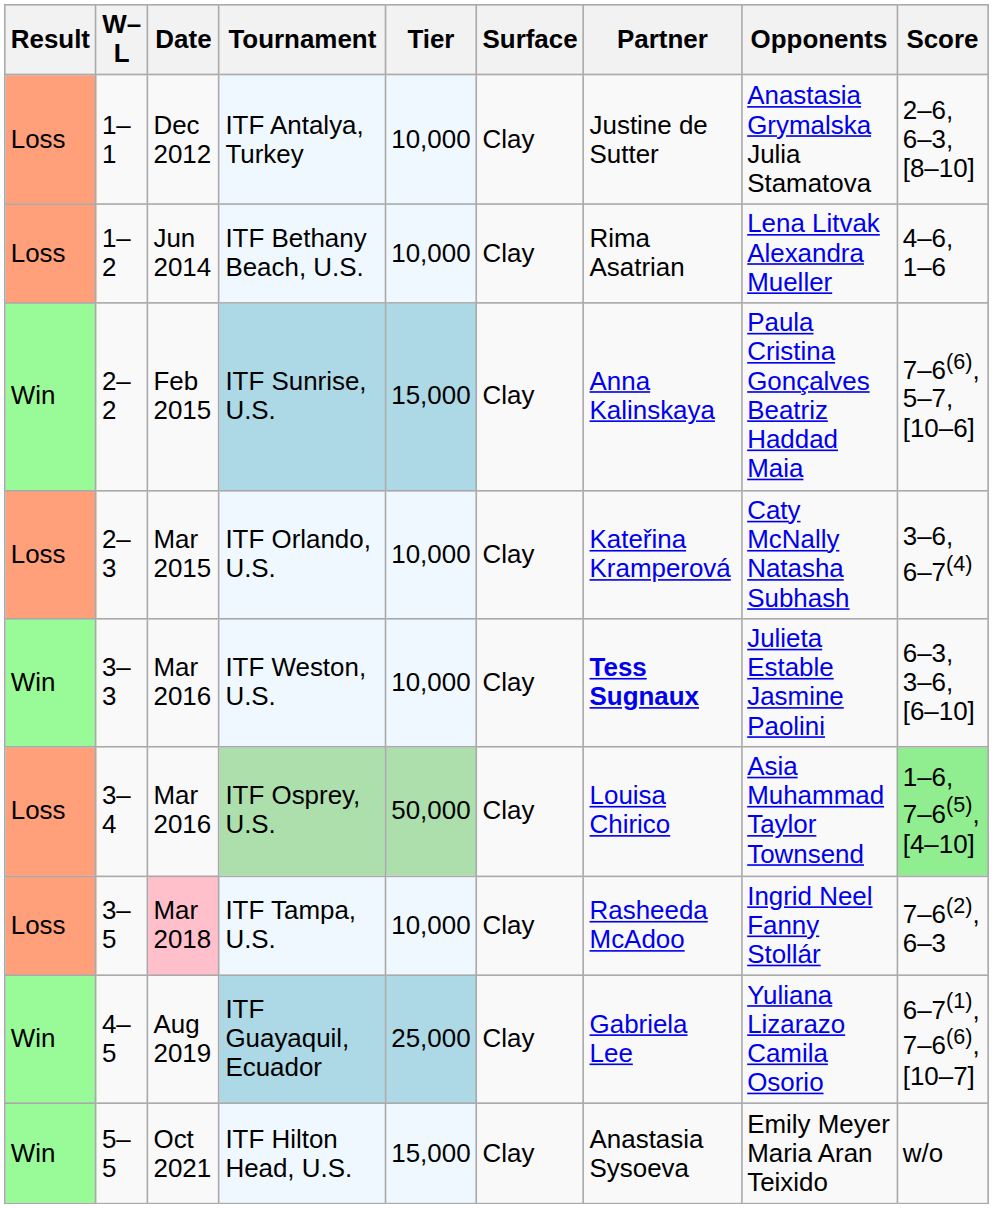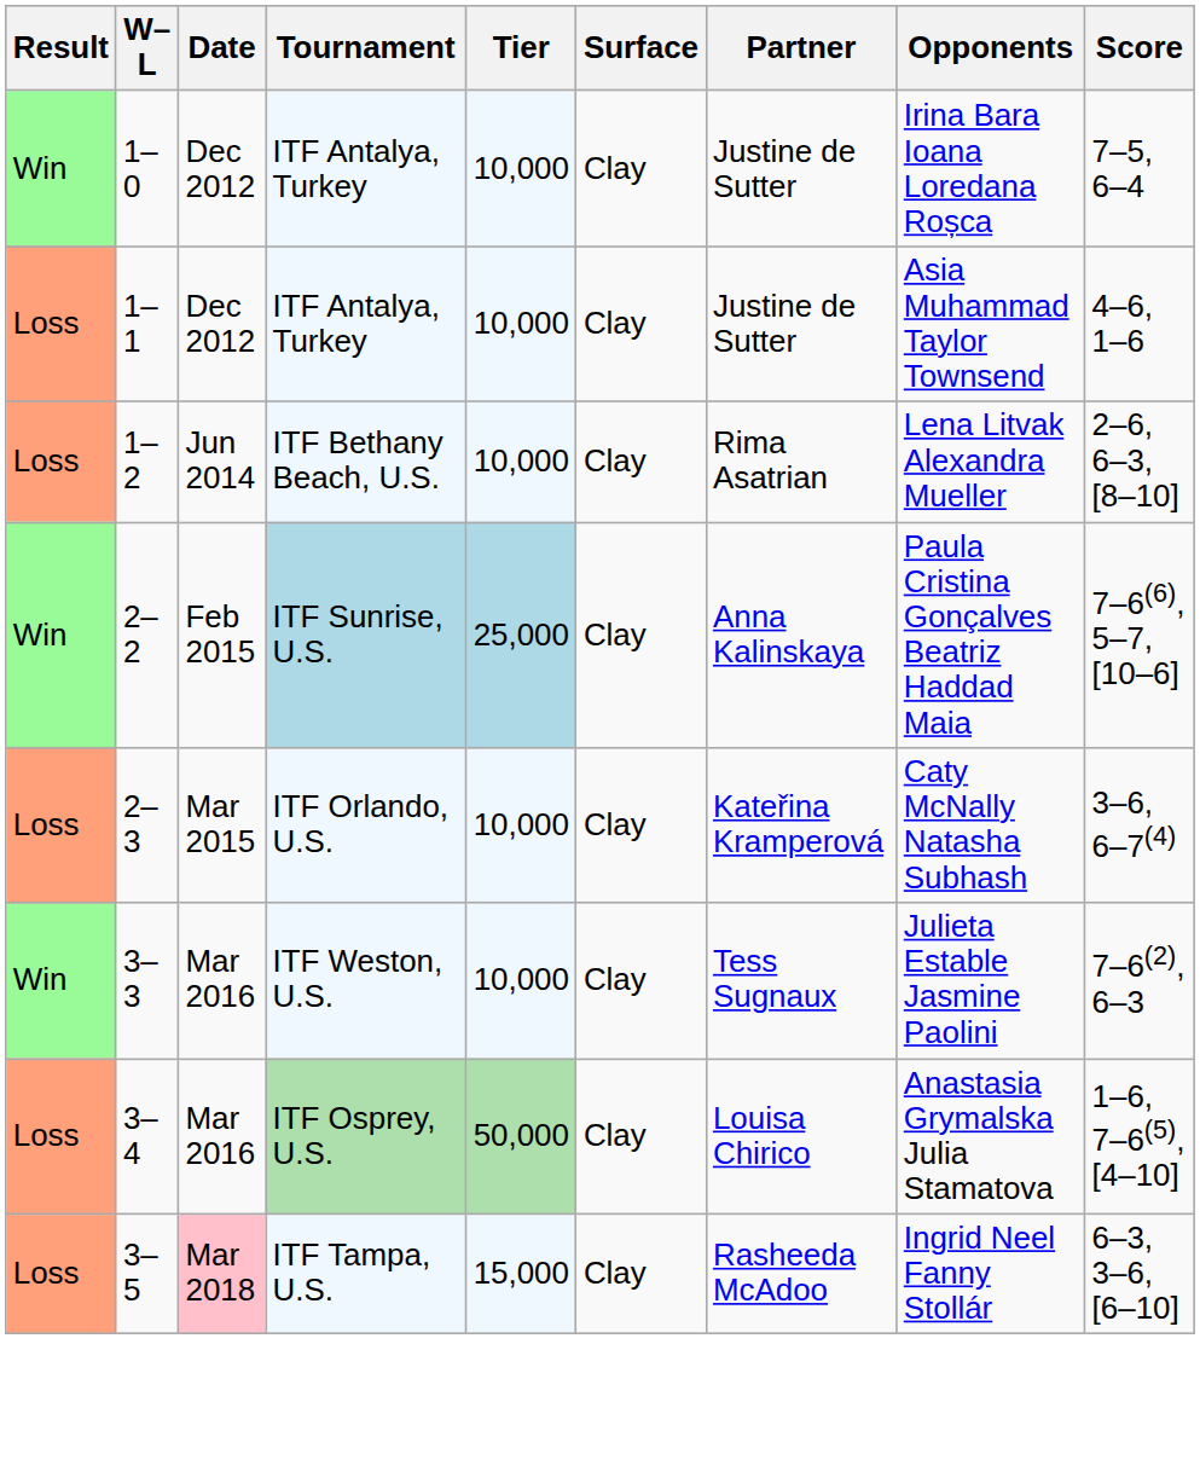+ row: Win | 1–0 | Dec 2012 | ITF Antalya, Turkey | 10,000 | Clay | Justine de Sutter | Irina Bara Ioana Loredana Roșca | 7–5, 6–4
1–1 / ITF Antalya, Turkey | Opponents: Anastasia Grymalska Julia Stamatova -> Asia Muhammad Taylor Townsend
1–1 / ITF Antalya, Turkey | Score: 2–6, 6–3, [8–10] -> 4–6, 1–6
ITF Bethany Beach, U.S. | Score: 4–6, 1–6 -> 2–6, 6–3, [8–10]
ITF Sunrise, U.S. | Tier: 15,000 -> 25,000
ITF Weston, U.S. | Partner: bold -> normal
ITF Weston, U.S. | Score: 6–3, 3–6, [6–10] -> 7–6(2), 6–3
ITF Osprey, U.S. | Opponents: Asia Muhammad Taylor Townsend -> Anastasia Grymalska Julia Stamatova
ITF Osprey, U.S. | Score: lightgreen background -> no background
ITF Tampa, U.S. | Tier: 10,000 -> 15,000
ITF Tampa, U.S. | Score: 7–6(2), 6–3 -> 6–3, 3–6, [6–10]
- row: Win | 4–5 | Aug 2019 | ITF Guayaquil, Ecuador | 25,000 | Clay | Gabriela Lee | Yuliana Lizarazo Camila Osorio | 6–7(1), 7–6(6), [10–7]
- row: Win | 5–5 | Oct 2021 | ITF Hilton Head, U.S. | 15,000 | Clay | Anastasia Sysoeva | Emily Meyer Maria Aran Teixido | w/o
